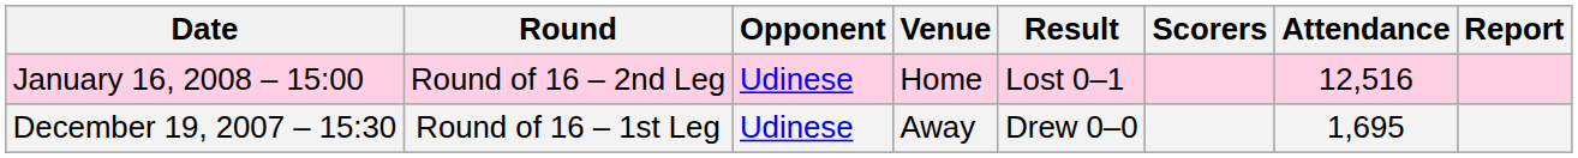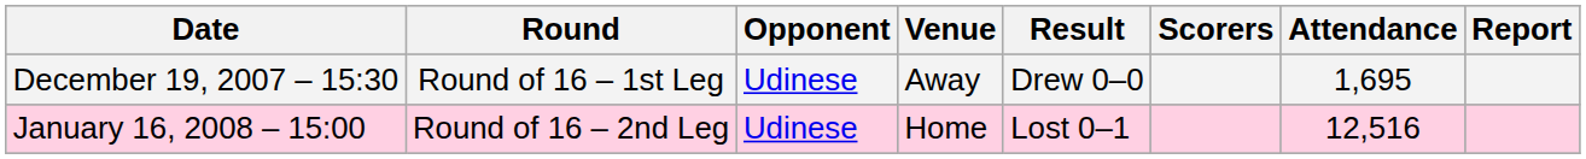rows swapped: December 19, 2007 – 15:30 <-> January 16, 2008 – 15:00
